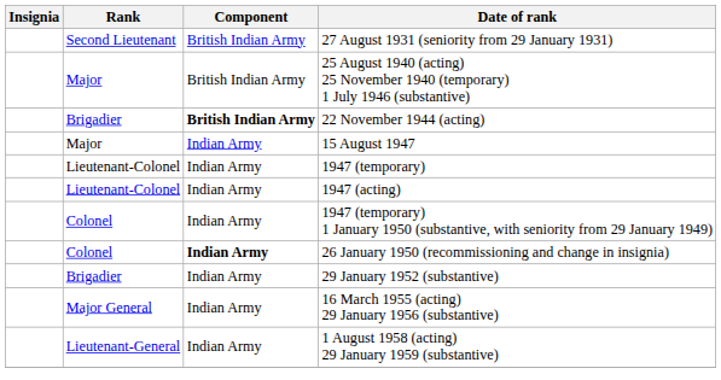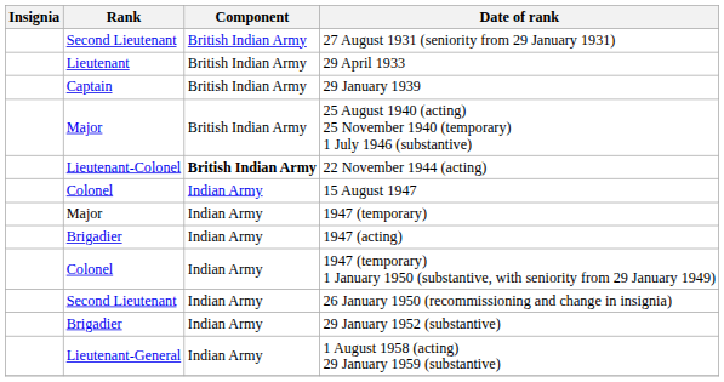+ row: Lieutenant | British Indian Army | 29 April 1933
+ row: Captain | British Indian Army | 29 January 1939
22 November 1944 (acting) | Rank: Brigadier -> Lieutenant-Colonel
15 August 1947 | Rank: Major -> Colonel
1947 (temporary) | Rank: Lieutenant-Colonel -> Major
1947 (acting) | Rank: Lieutenant-Colonel -> Brigadier
26 January 1950 (recommissioning and change in insignia) | Rank: Colonel -> Second Lieutenant
26 January 1950 (recommissioning and change in insignia) | Component: bold -> normal
- row: Major General | Indian Army | 16 March 1955 (acting) 29 January 1956 (substantive)
